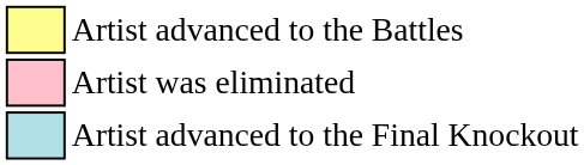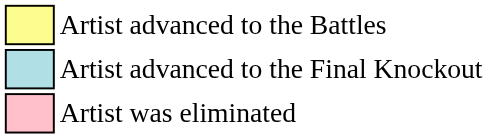rows swapped: Artist advanced to the Final Knockout <-> Artist was eliminated
